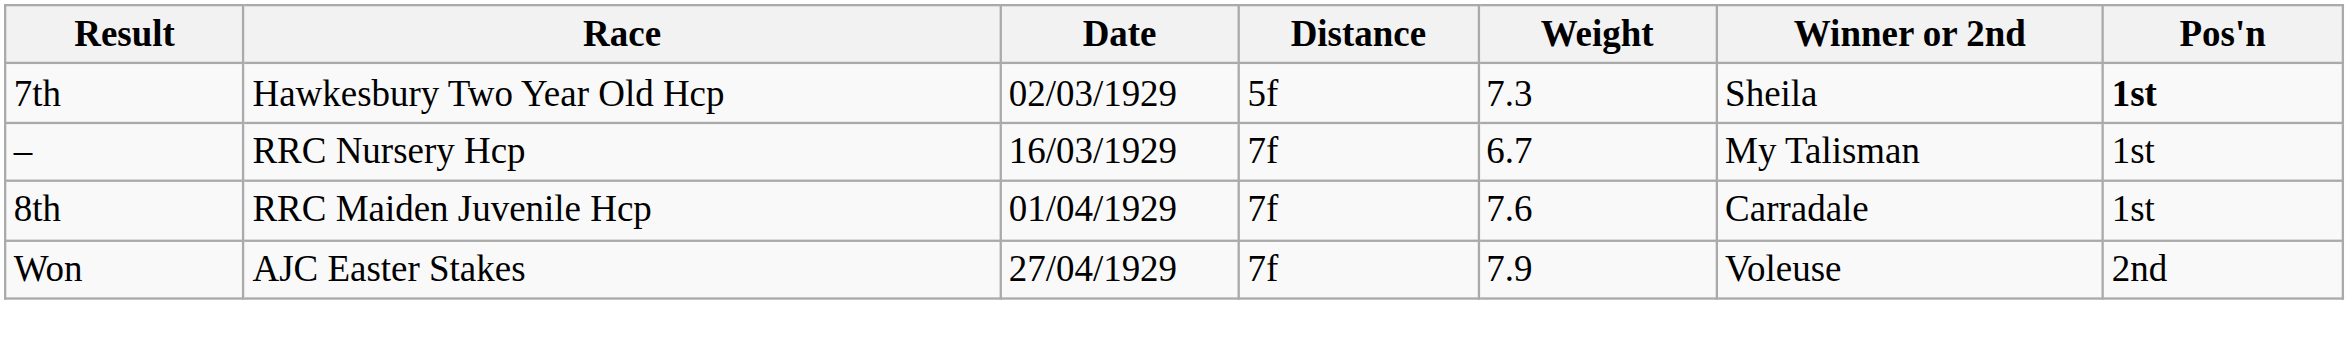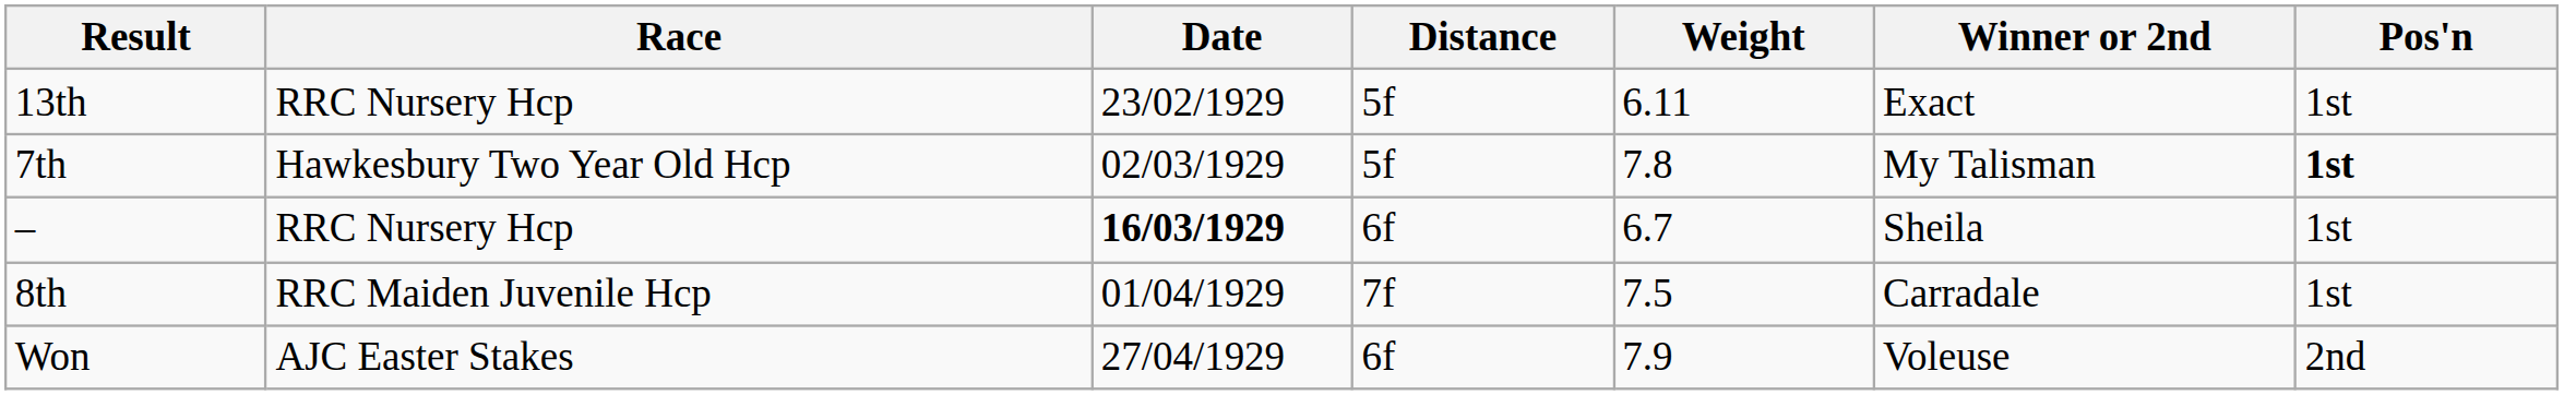+ row: 13th | RRC Nursery Hcp | 23/02/1929 | 5f | 6.11 | Exact | 1st
7th | Weight: 7.3 -> 7.8
7th | Winner or 2nd: Sheila -> My Talisman
– | Date: normal -> bold
– | Distance: 7f -> 6f
– | Winner or 2nd: My Talisman -> Sheila
8th | Weight: 7.6 -> 7.5
Won | Distance: 7f -> 6f
